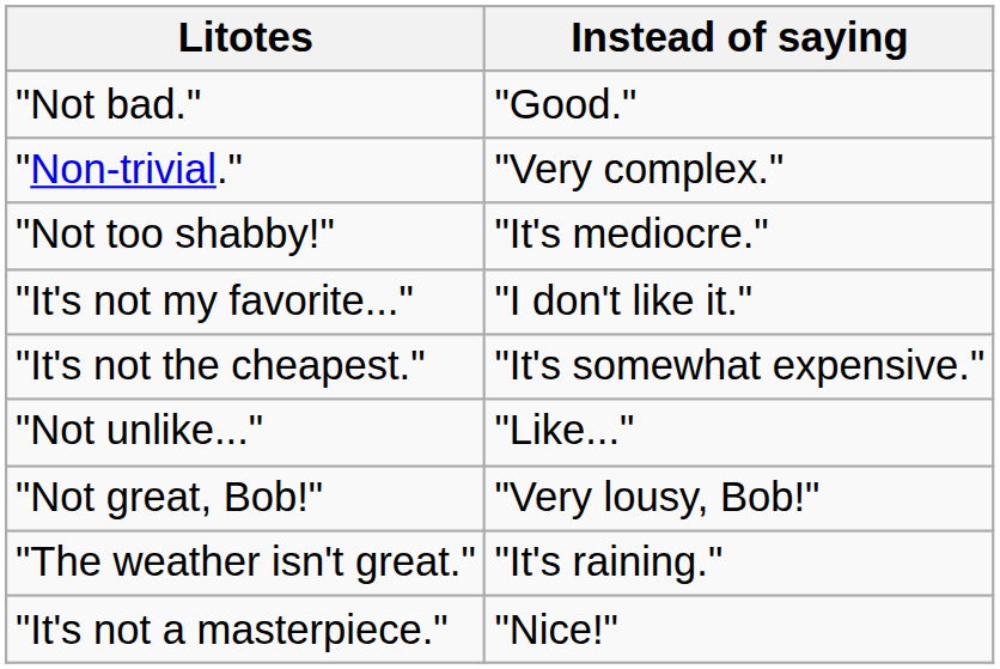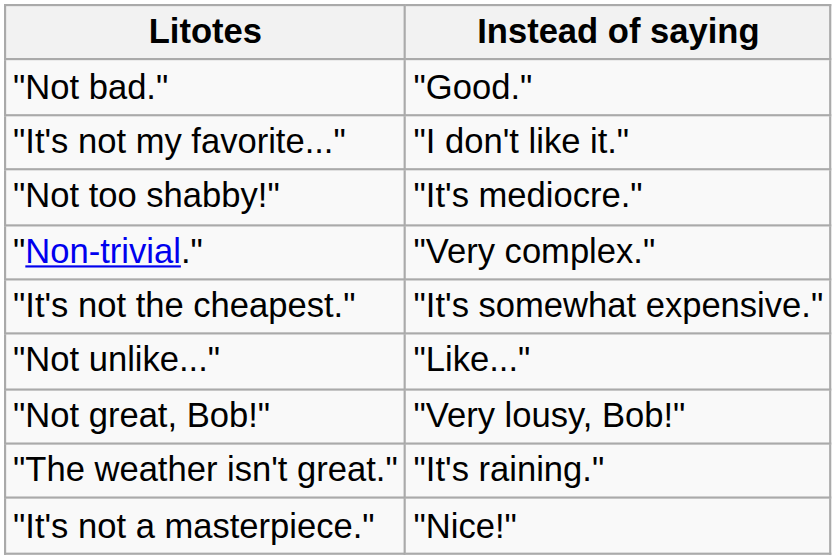rows swapped: "It's not my favorite..." <-> "Non-trivial."
